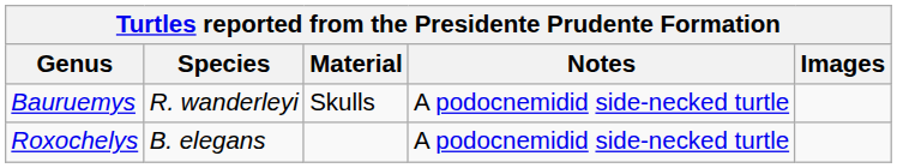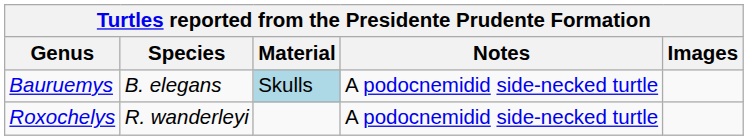Bauruemys | Species: R. wanderleyi -> B. elegans
Bauruemys | Material: no background -> lightblue background
Roxochelys | Species: B. elegans -> R. wanderleyi
